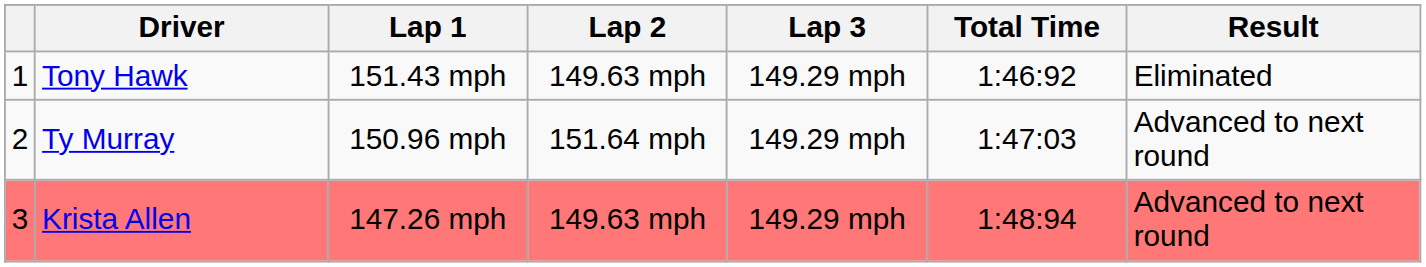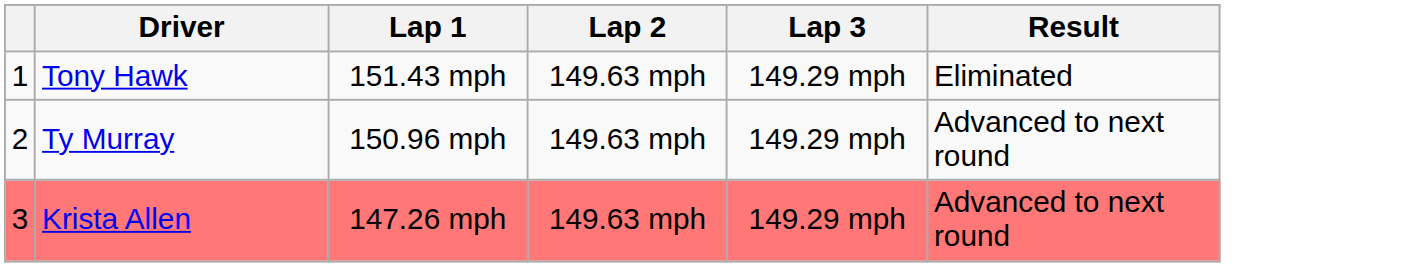- column: Total Time | 1:46:92 | 1:47:03 | 1:48:94
Ty Murray | Lap 2: 151.64 mph -> 149.63 mph
